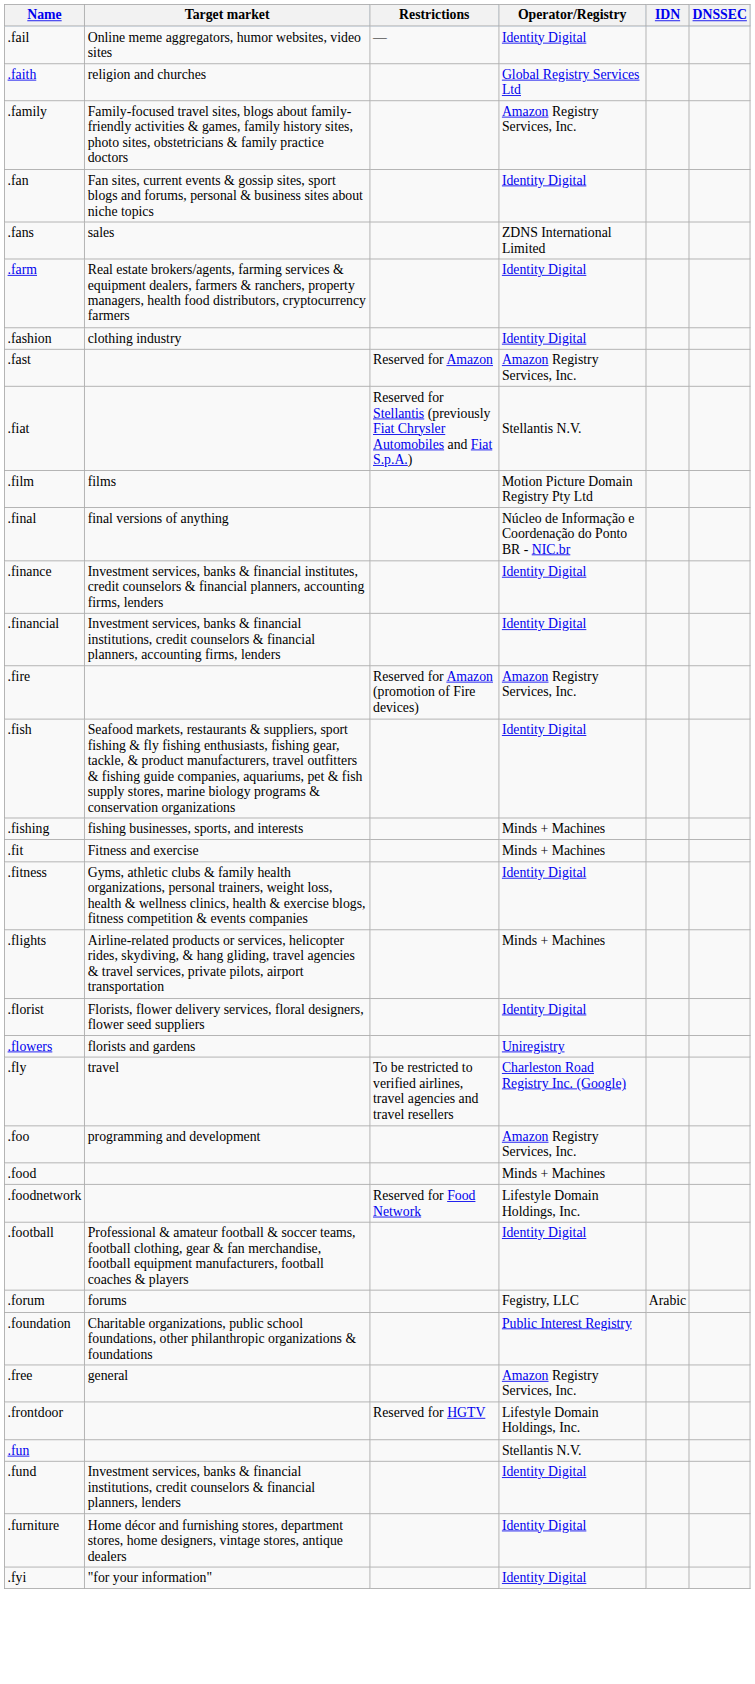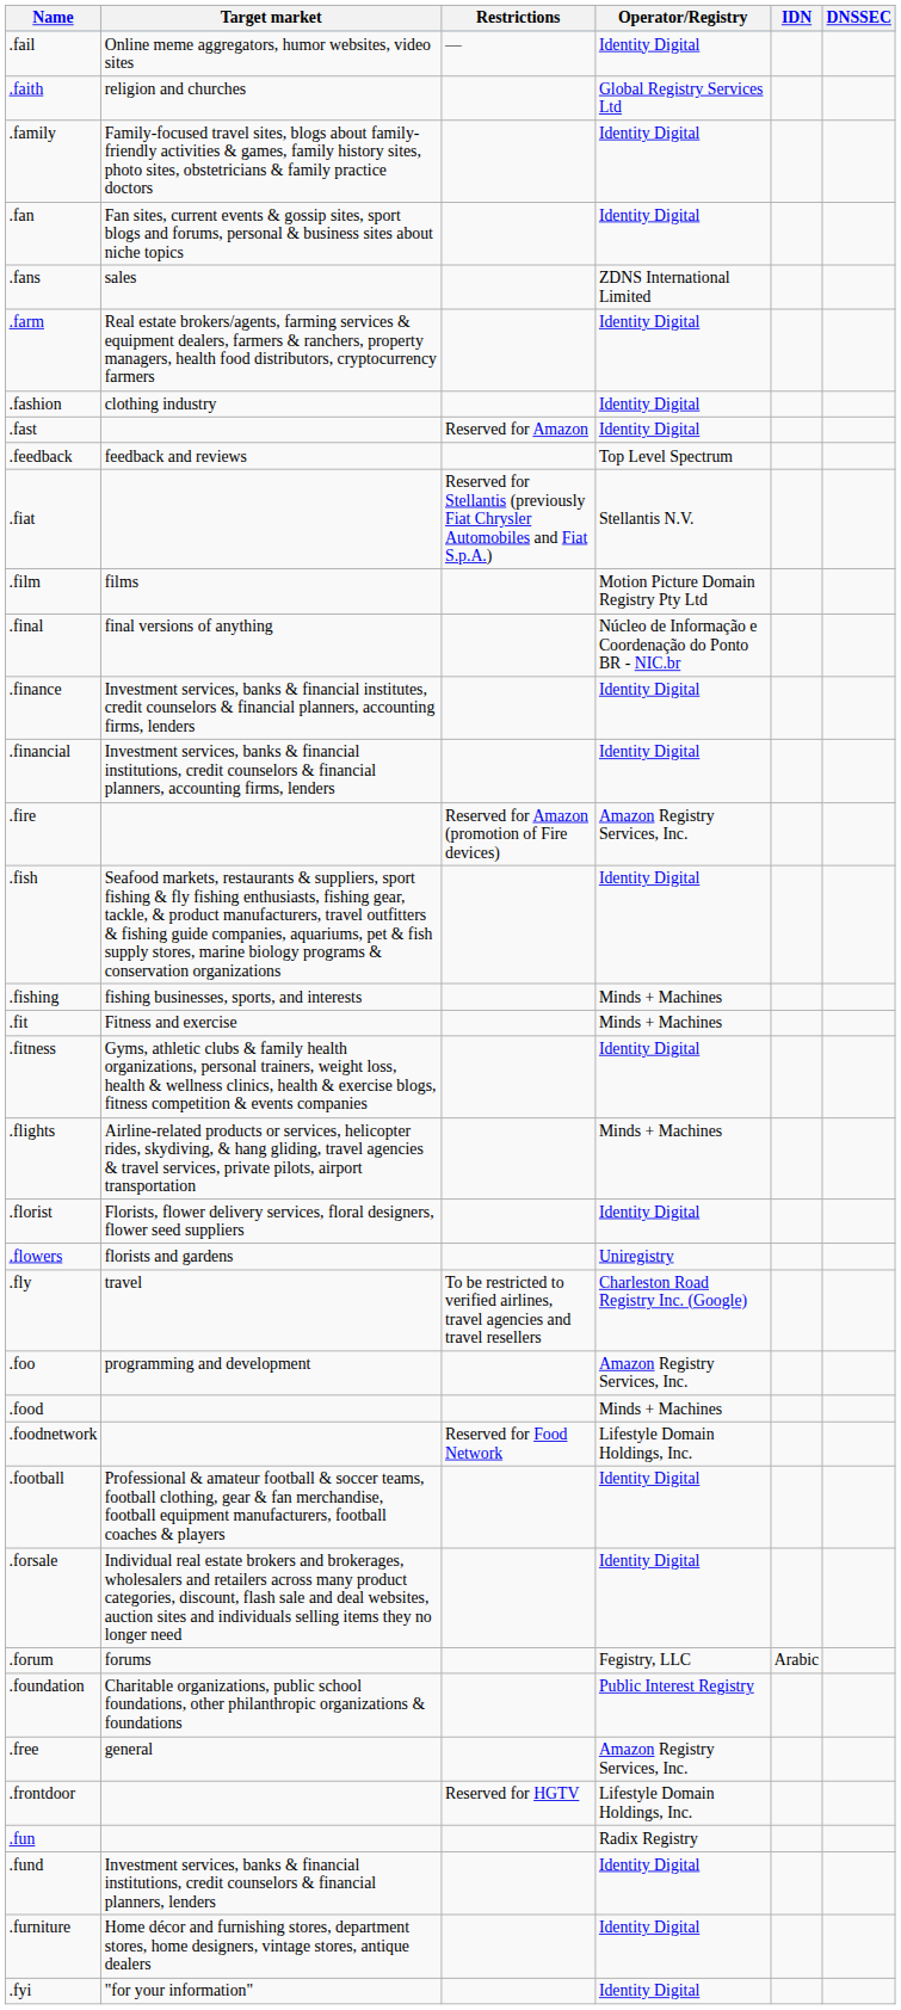.family | Operator/Registry: Amazon Registry Services, Inc. -> Identity Digital
.fast | Operator/Registry: Amazon Registry Services, Inc. -> Identity Digital
+ row: .feedback | feedback and reviews | Top Level Spectrum
+ row: .forsale | Individual real estate brokers and brokerages, wholesalers and retailers across many product categories, discount, flash sale and deal websites, auction sites and individuals selling items they no longer need | Identity Digital
.fun | Operator/Registry: Stellantis N.V. -> Radix Registry
